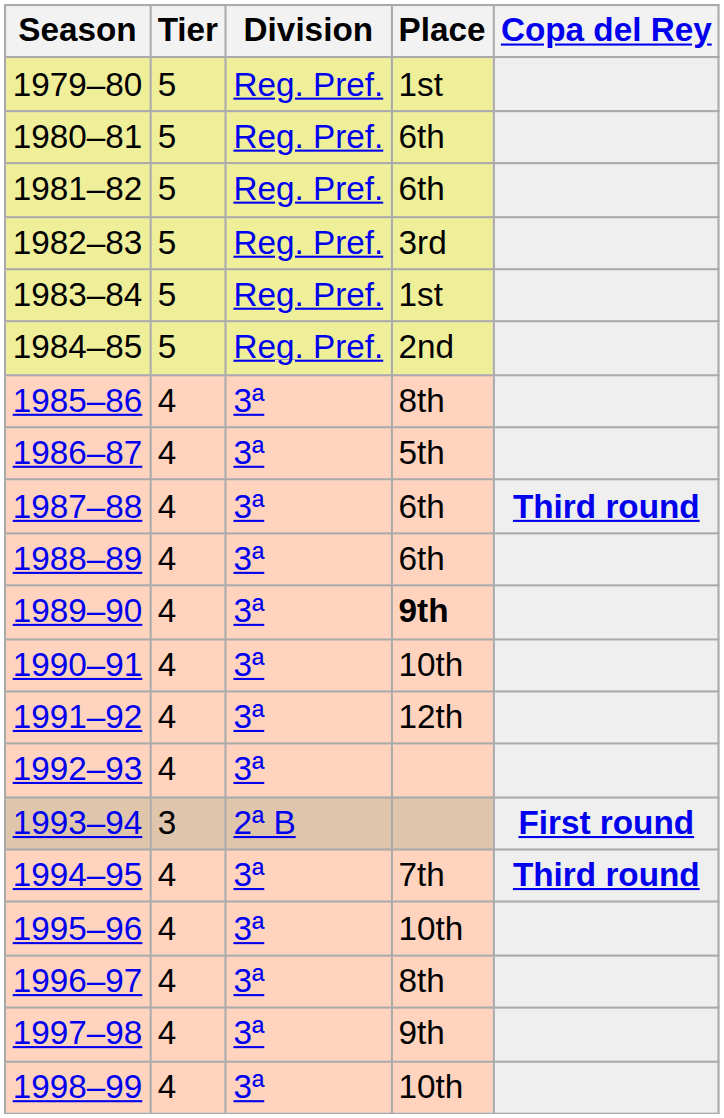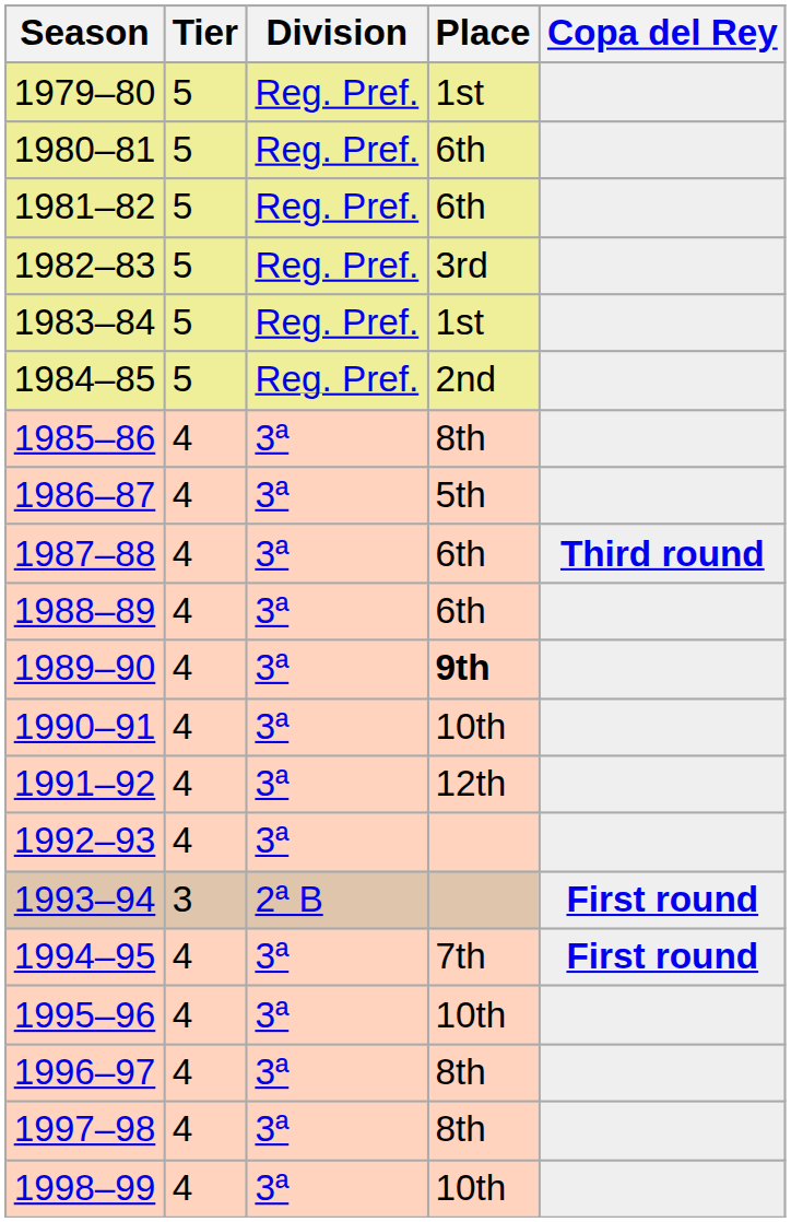1994–95 | Copa del Rey: Third round -> First round
1997–98 | Place: 9th -> 8th
